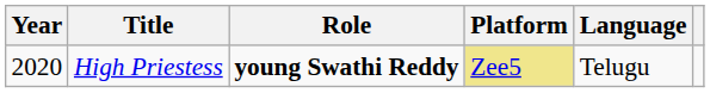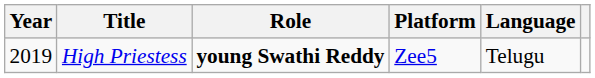High Priestess | Year: 2020 -> 2019
High Priestess | Platform: khaki background -> no background
